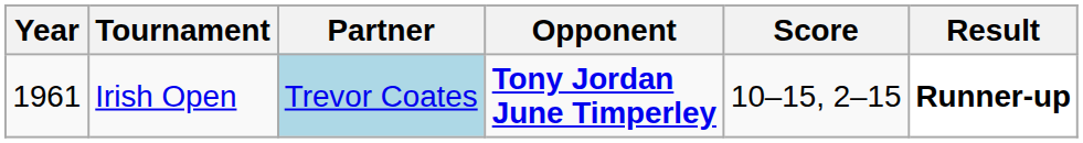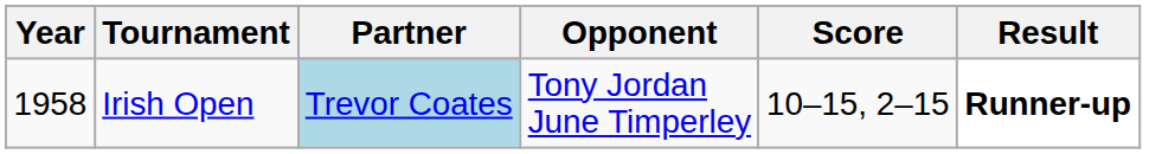Irish Open | Year: 1961 -> 1958
Irish Open | Opponent: bold -> normal
